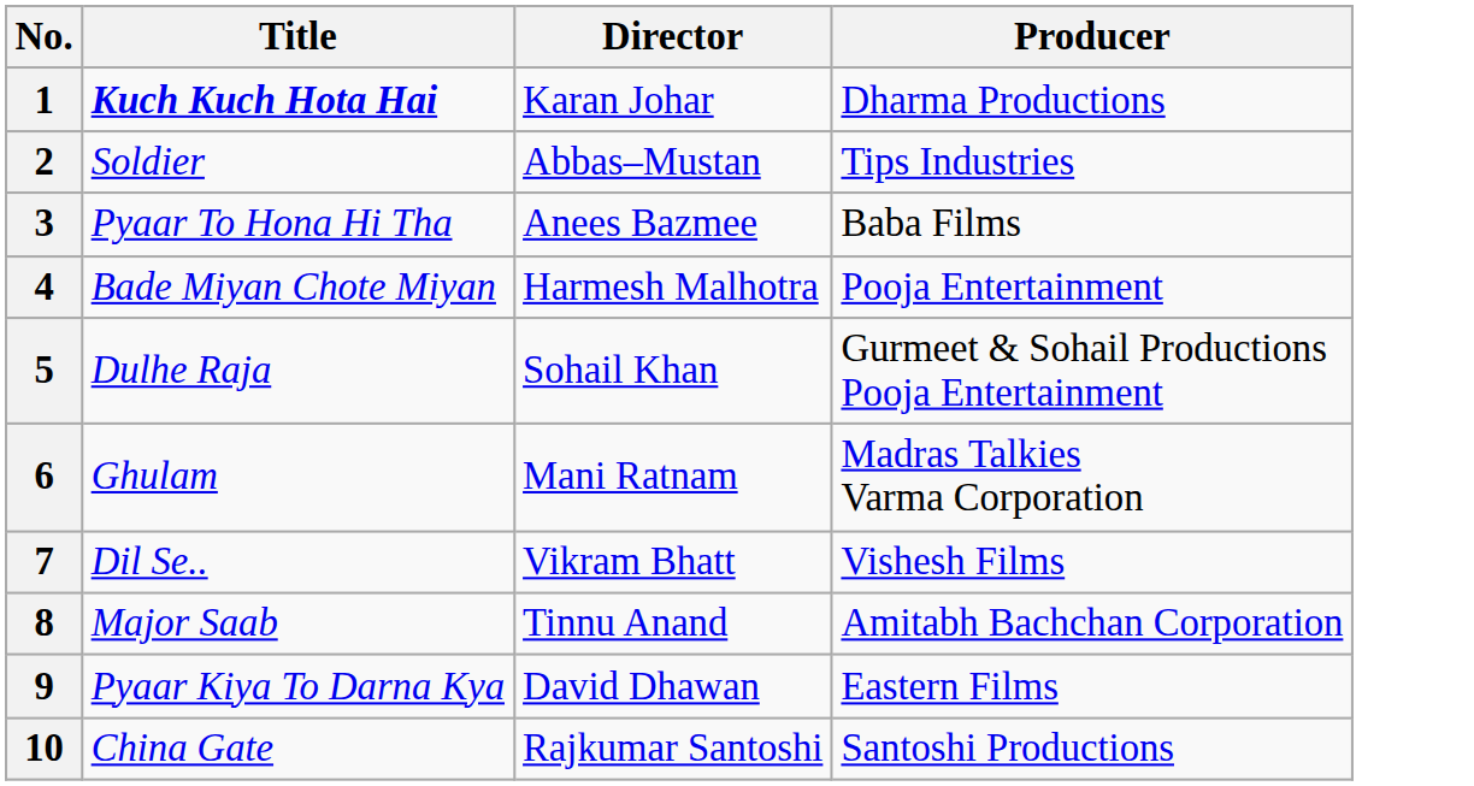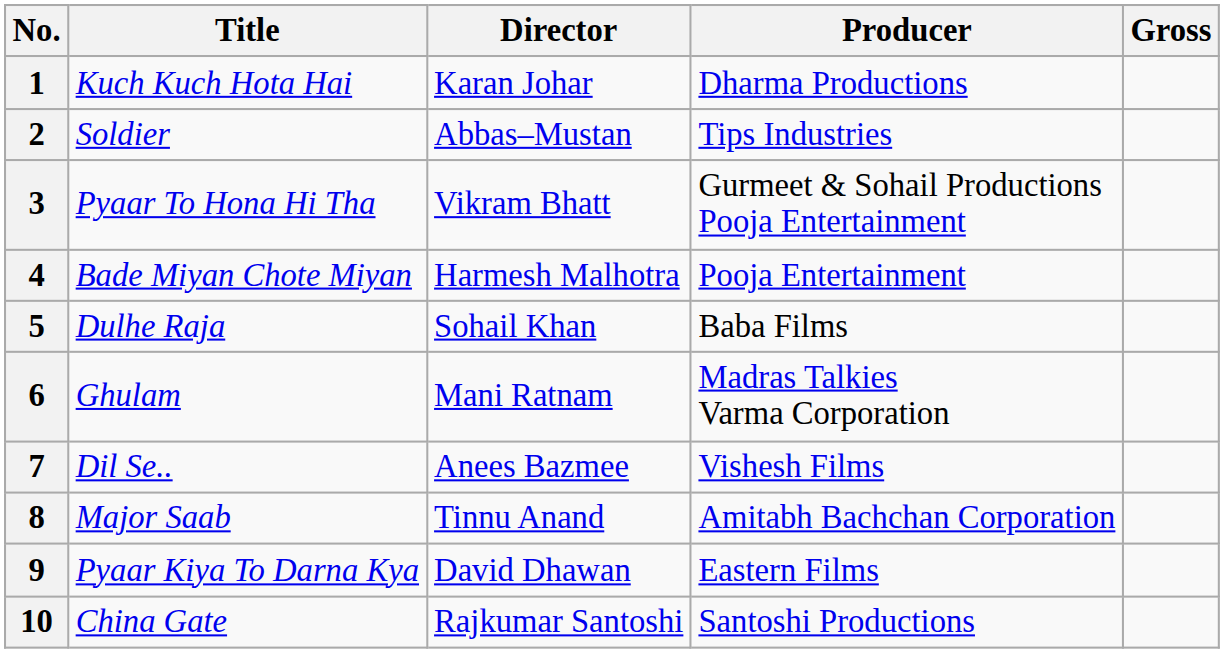+ column: Gross
1 | Title: bold -> normal
3 | Director: Anees Bazmee -> Vikram Bhatt
3 | Producer: Baba Films -> Gurmeet & Sohail Productions Pooja Entertainment
5 | Producer: Gurmeet & Sohail Productions Pooja Entertainment -> Baba Films
7 | Director: Vikram Bhatt -> Anees Bazmee
